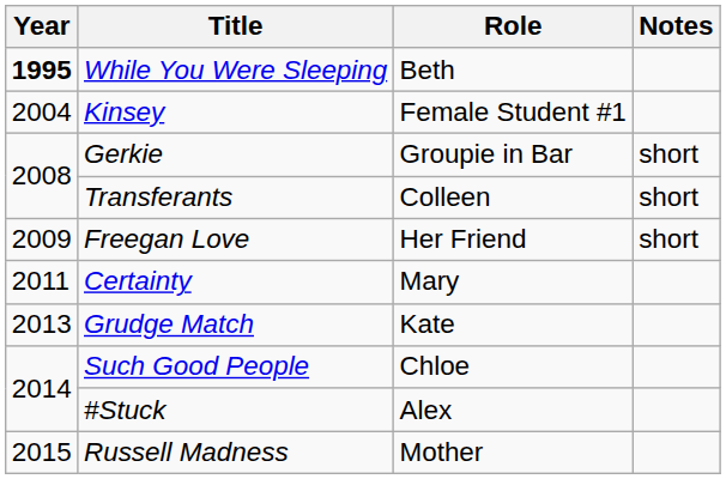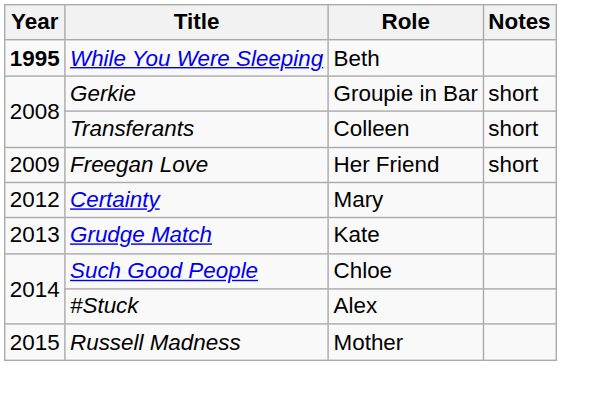- row: 2004 | Kinsey | Female Student #1
Certainty | Year: 2011 -> 2012
